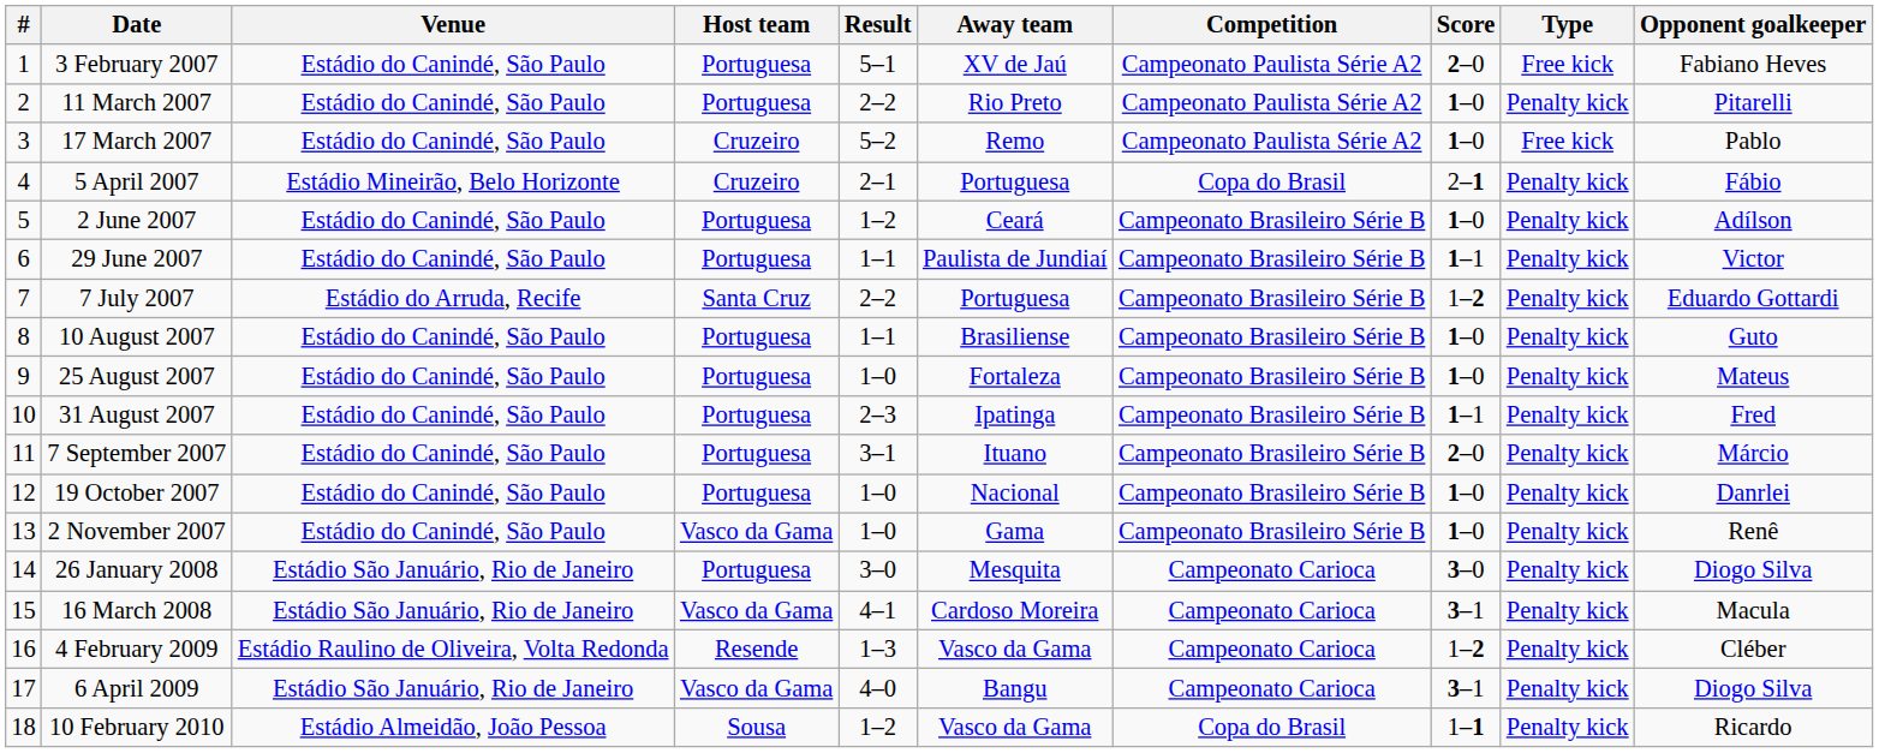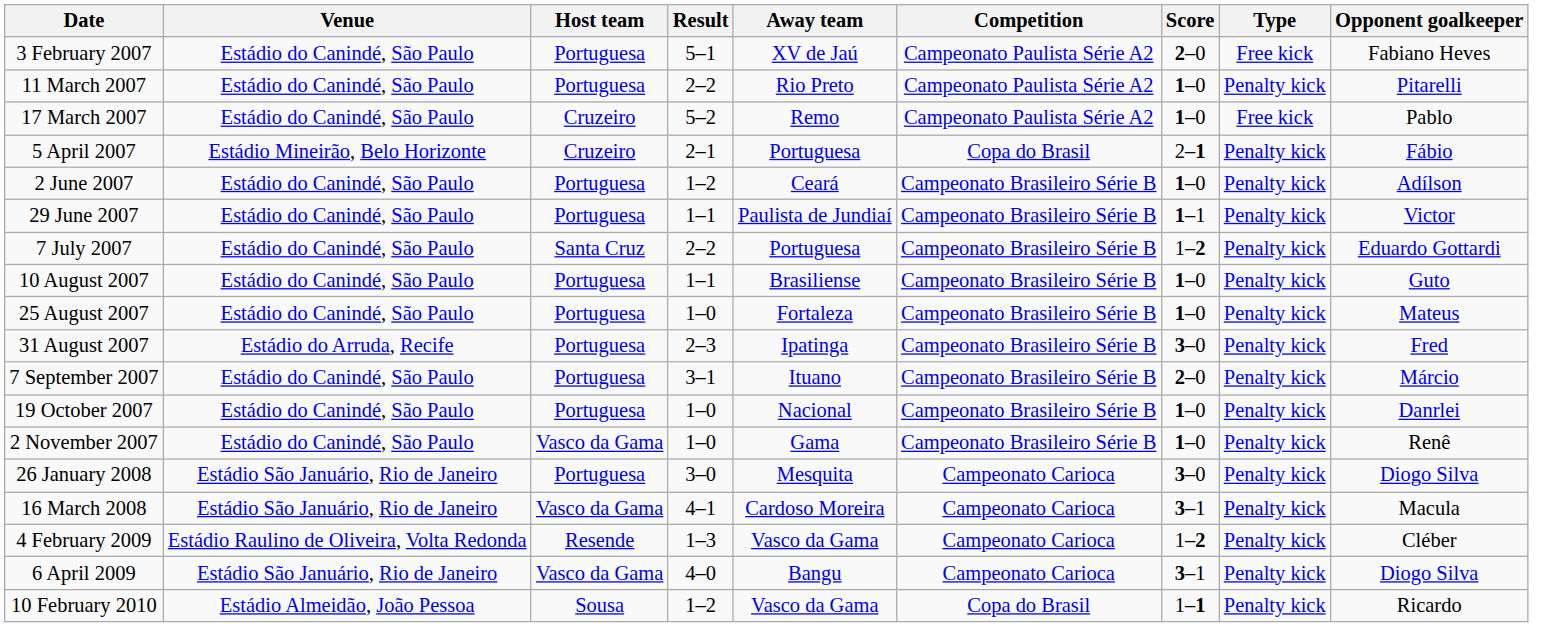- column: # | 1 | 2 | 3 | 4 | 5 | 6 | 7 | 8 | 9 | 10 | 11 | 12 | 13 | 14 | 15 | 16 | 17 | 18
7 July 2007 | Venue: Estádio do Arruda, Recife -> Estádio do Canindé, São Paulo
31 August 2007 | Venue: Estádio do Canindé, São Paulo -> Estádio do Arruda, Recife
31 August 2007 | Score: 1–1 -> 3–0
